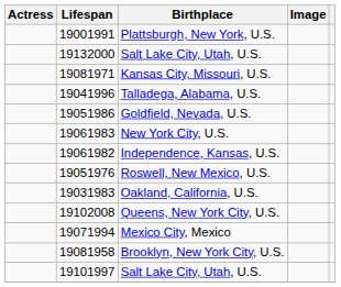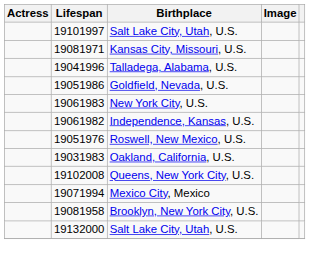- row: 19001991 | Plattsburgh, New York, U.S.
rows swapped: 19101997 / Salt Lake City, Utah, U.S. <-> 19132000 / Salt Lake City, Utah, U.S.
